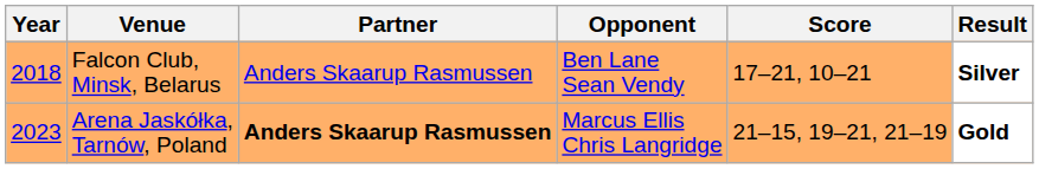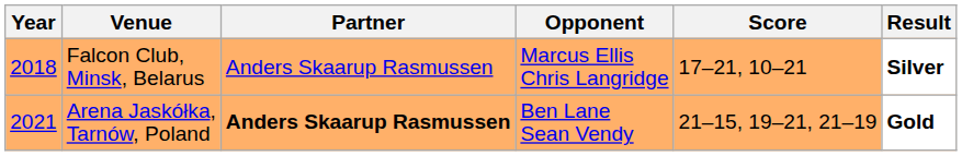Falcon Club, Minsk, Belarus | Opponent: Ben Lane Sean Vendy -> Marcus Ellis Chris Langridge
Arena Jaskółka, Tarnów, Poland | Year: 2023 -> 2021
Arena Jaskółka, Tarnów, Poland | Opponent: Marcus Ellis Chris Langridge -> Ben Lane Sean Vendy
